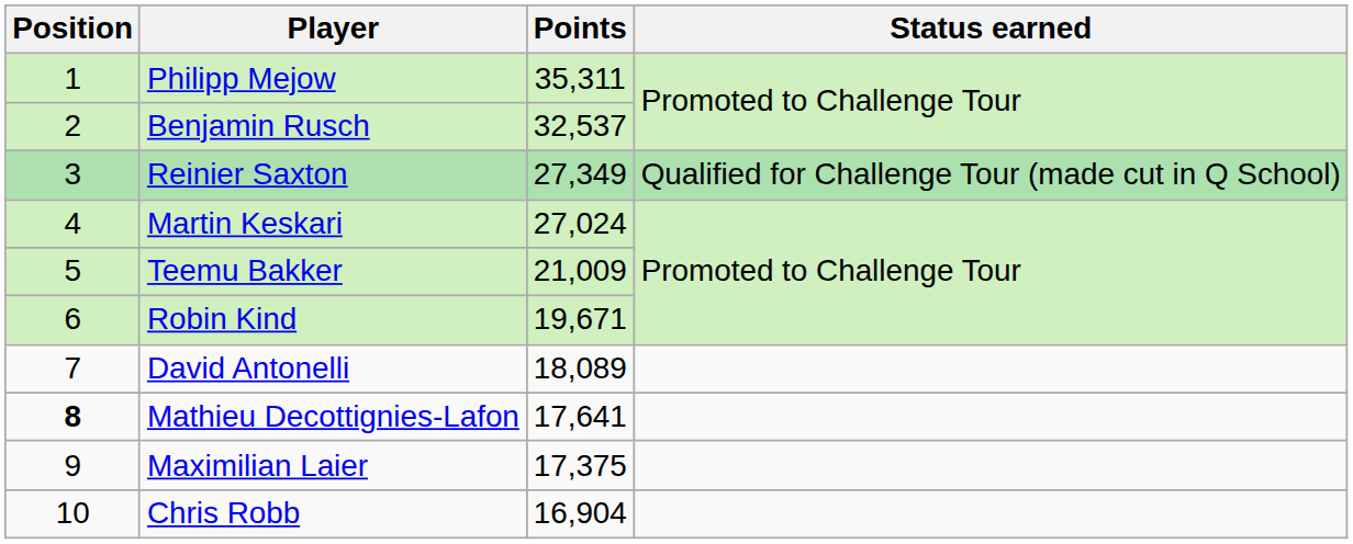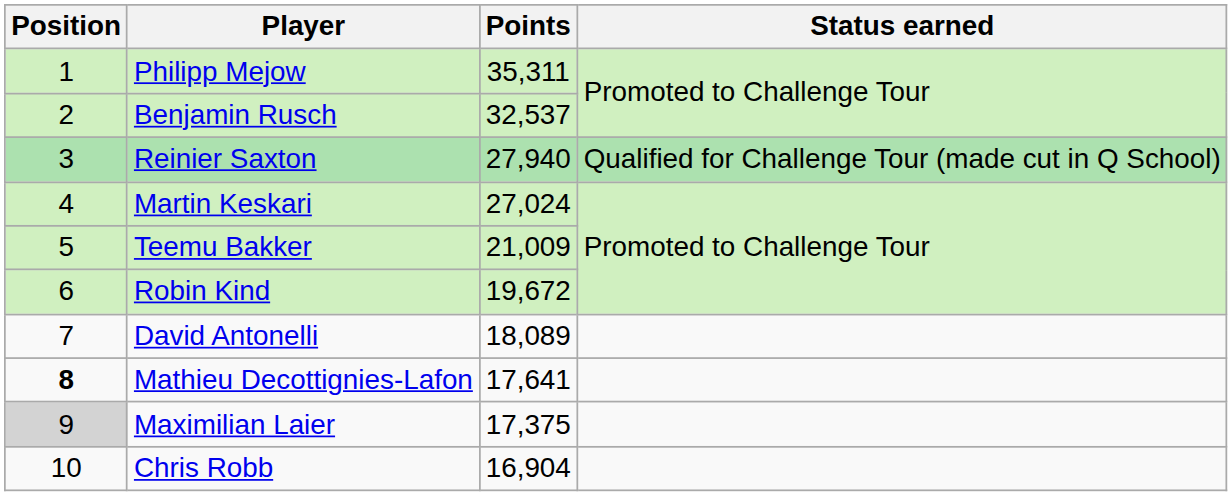Reinier Saxton | Points: 27,349 -> 27,940
Robin Kind | Points: 19,671 -> 19,672
Maximilian Laier | Position: no background -> lightgrey background
